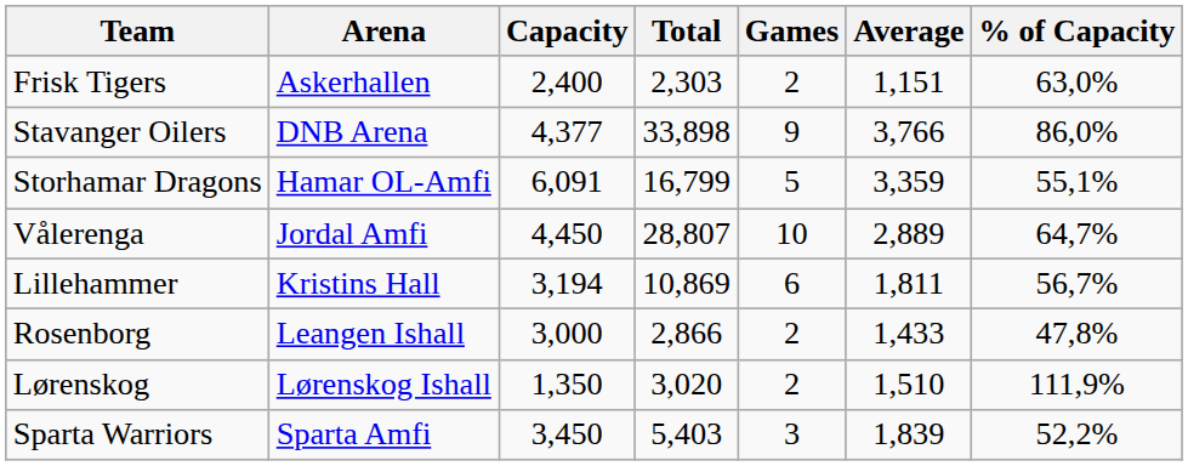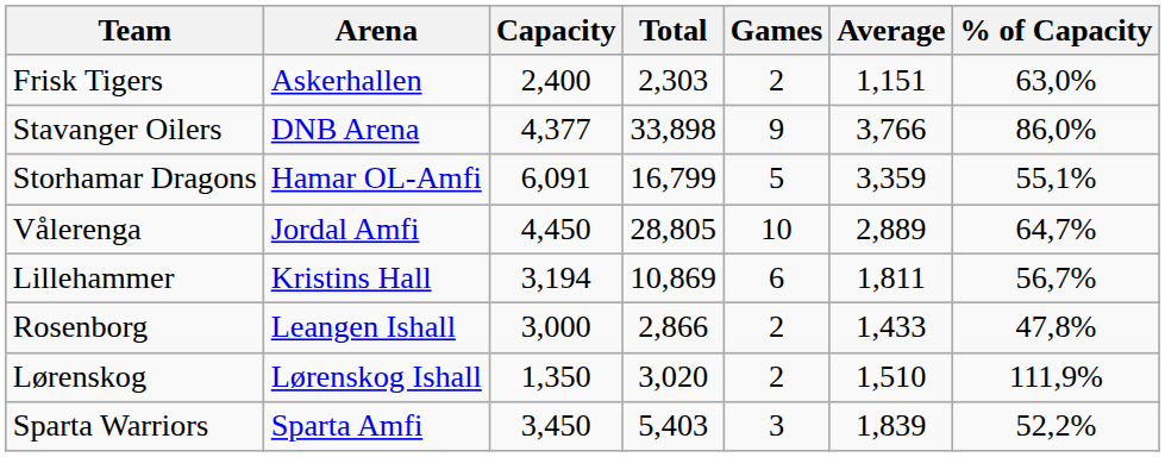Vålerenga | Total: 28,807 -> 28,805
